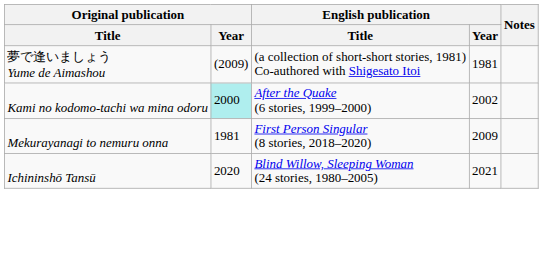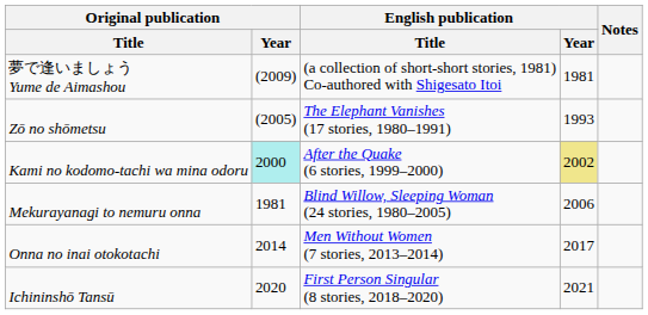+ row: Zō no shōmetsu | (2005) | The Elephant Vanishes (17 stories, 1980–1991) | 1993
Kami no kodomo-tachi wa mina odoru | English publication / Year: no background -> khaki background
Mekurayanagi to nemuru onna | English publication / Title: First Person Singular (8 stories, 2018–2020) -> Blind Willow, Sleeping Woman (24 stories, 1980–2005)
Mekurayanagi to nemuru onna | English publication / Year: 2009 -> 2006
+ row: Onna no inai otokotachi | 2014 | Men Without Women (7 stories, 2013–2014) | 2017
Ichininshō Tansū | English publication / Title: Blind Willow, Sleeping Woman (24 stories, 1980–2005) -> First Person Singular (8 stories, 2018–2020)
